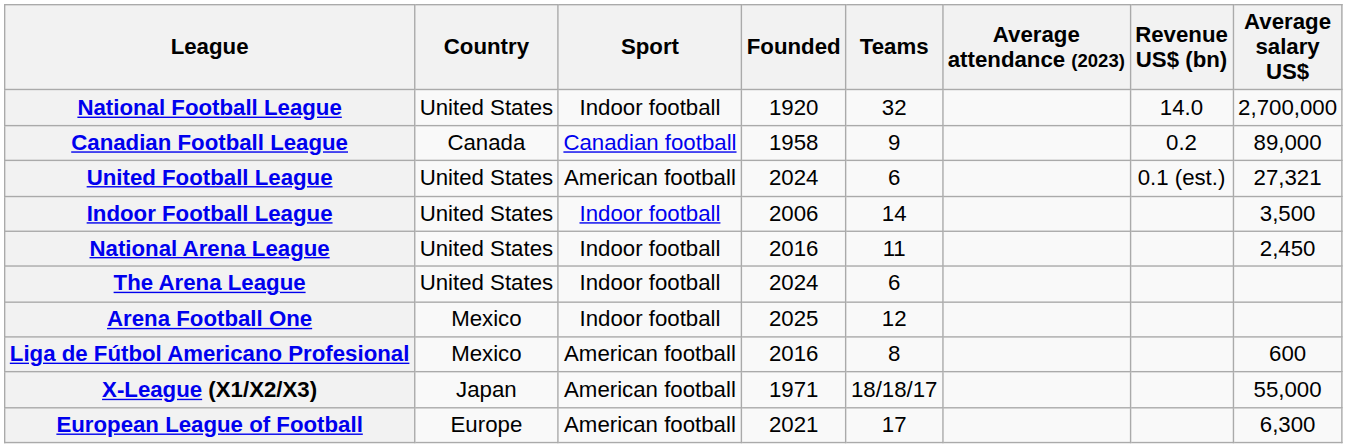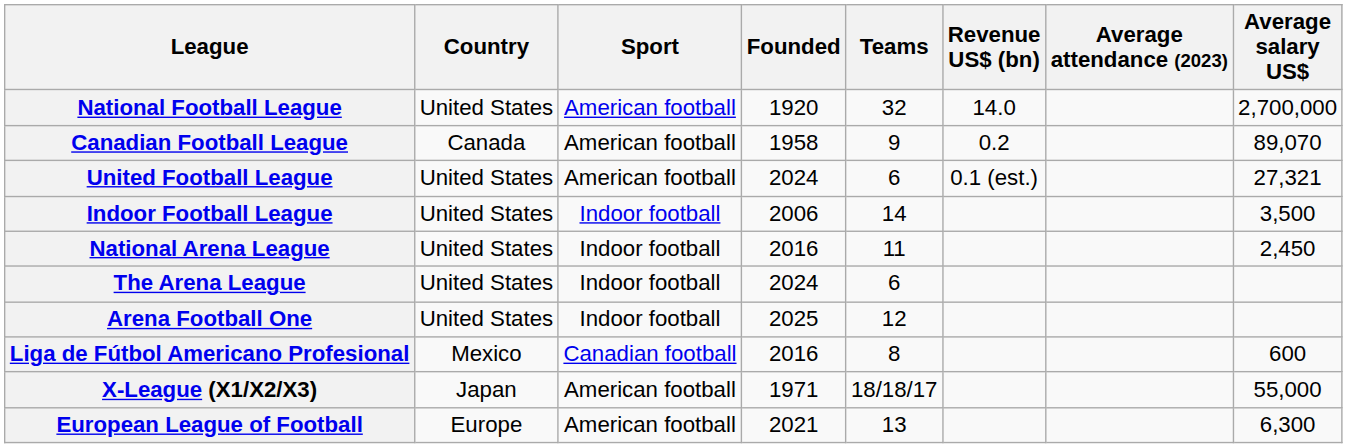columns swapped: Revenue US$ (bn) <-> Average attendance (2023)
National Football League | Sport: Indoor football -> American football
Canadian Football League | Sport: Canadian football -> American football
Canadian Football League | Average salary US$: 89,000 -> 89,070
Arena Football One | Country: Mexico -> United States
Liga de Fútbol Americano Profesional | Sport: American football -> Canadian football
European League of Football | Teams: 17 -> 13
